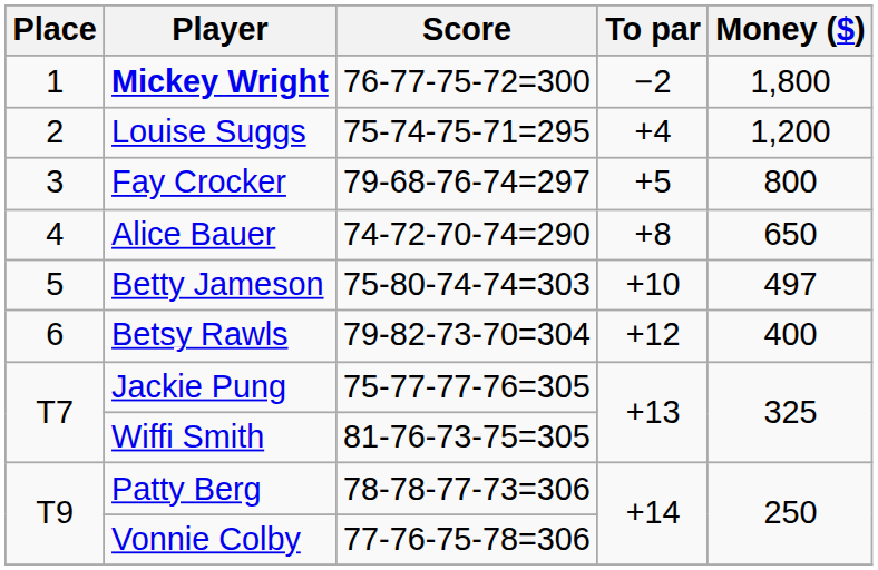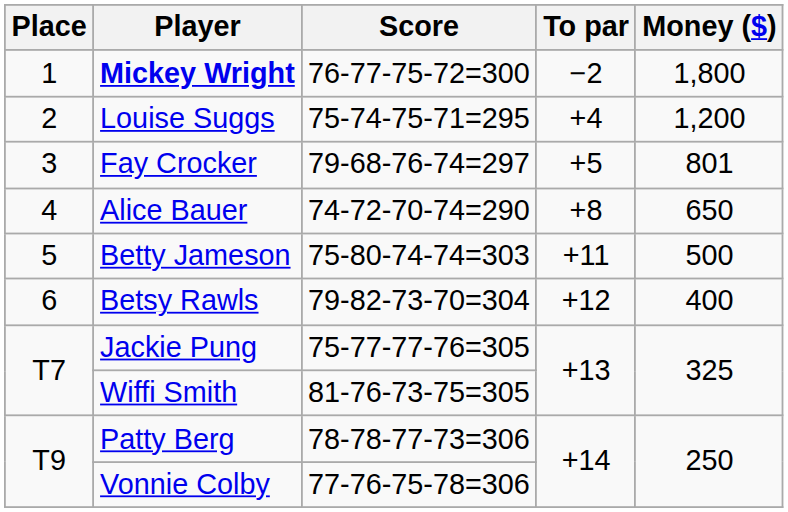Fay Crocker | Money ($): 800 -> 801
Betty Jameson | To par: +10 -> +11
Betty Jameson | Money ($): 497 -> 500
